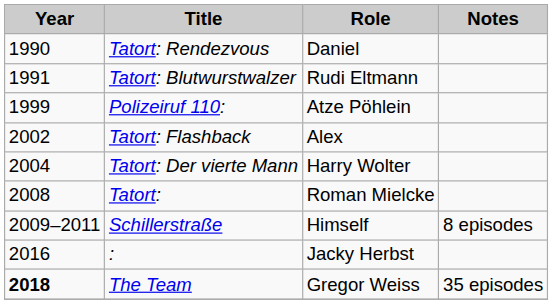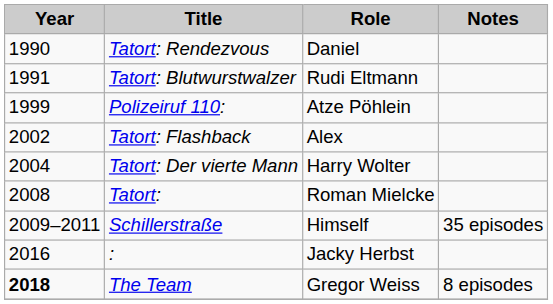Schillerstraße | Notes: 8 episodes -> 35 episodes
The Team | Notes: 35 episodes -> 8 episodes
